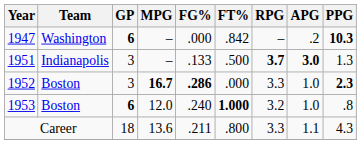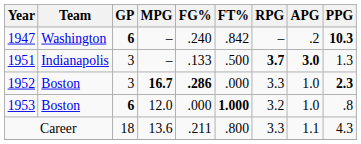1947 | FG%: .000 -> .240
1953 | FG%: .240 -> .000
